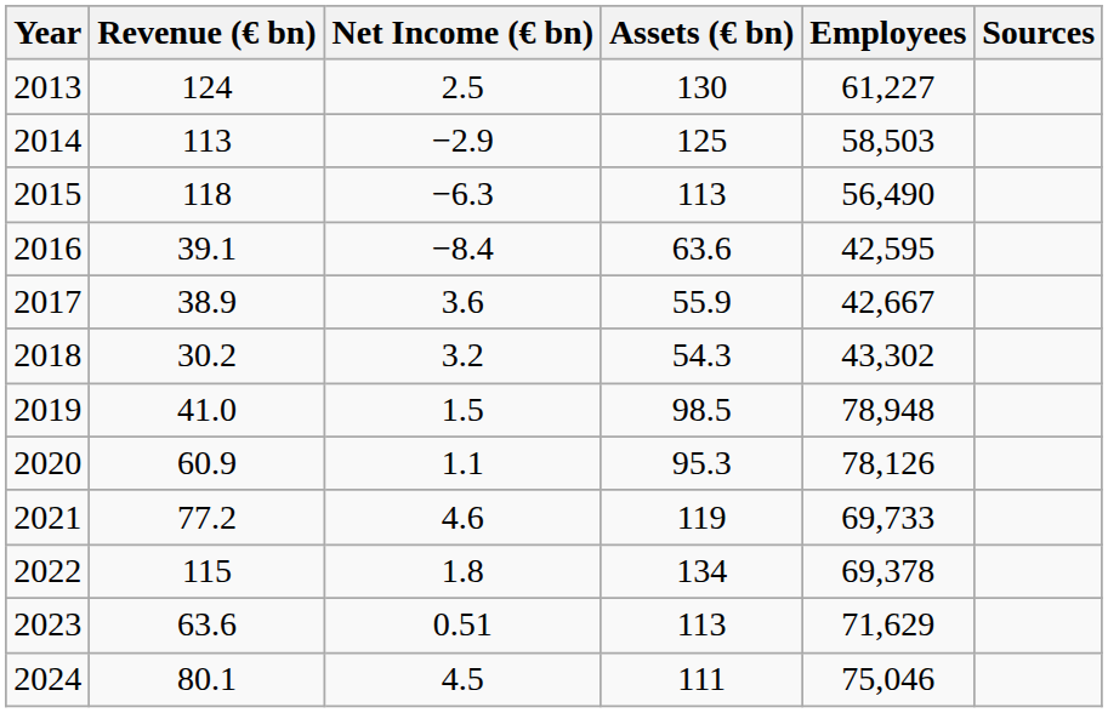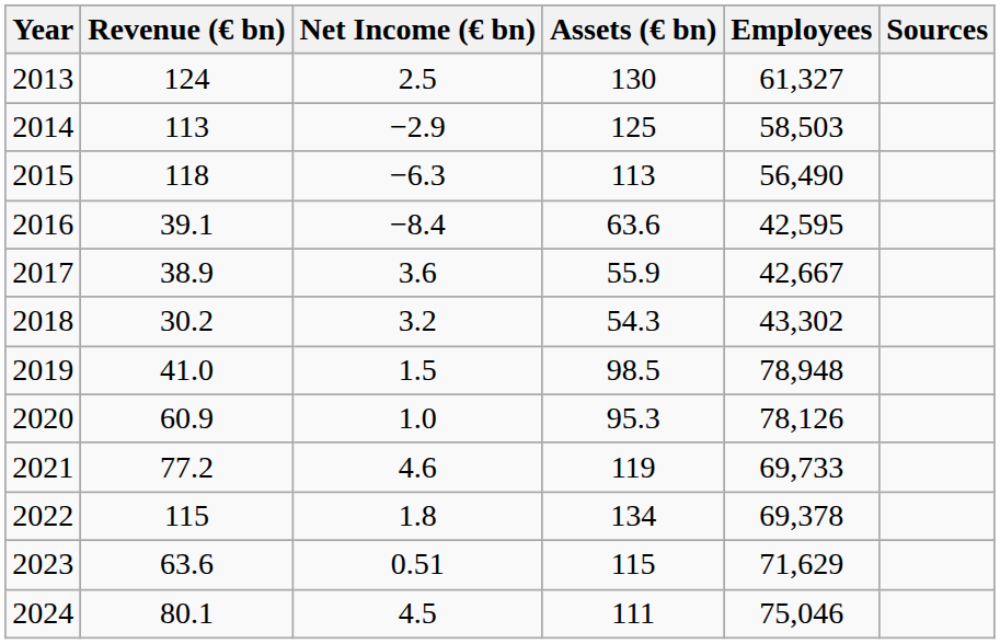2013 | Employees: 61,227 -> 61,327
2020 | Net Income (€ bn): 1.1 -> 1.0
2023 | Assets (€ bn): 113 -> 115
